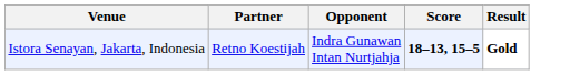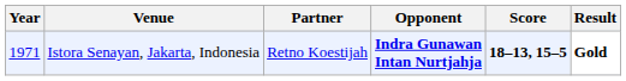+ column: Year | 1971
Istora Senayan, Jakarta, Indonesia | Opponent: normal -> bold
